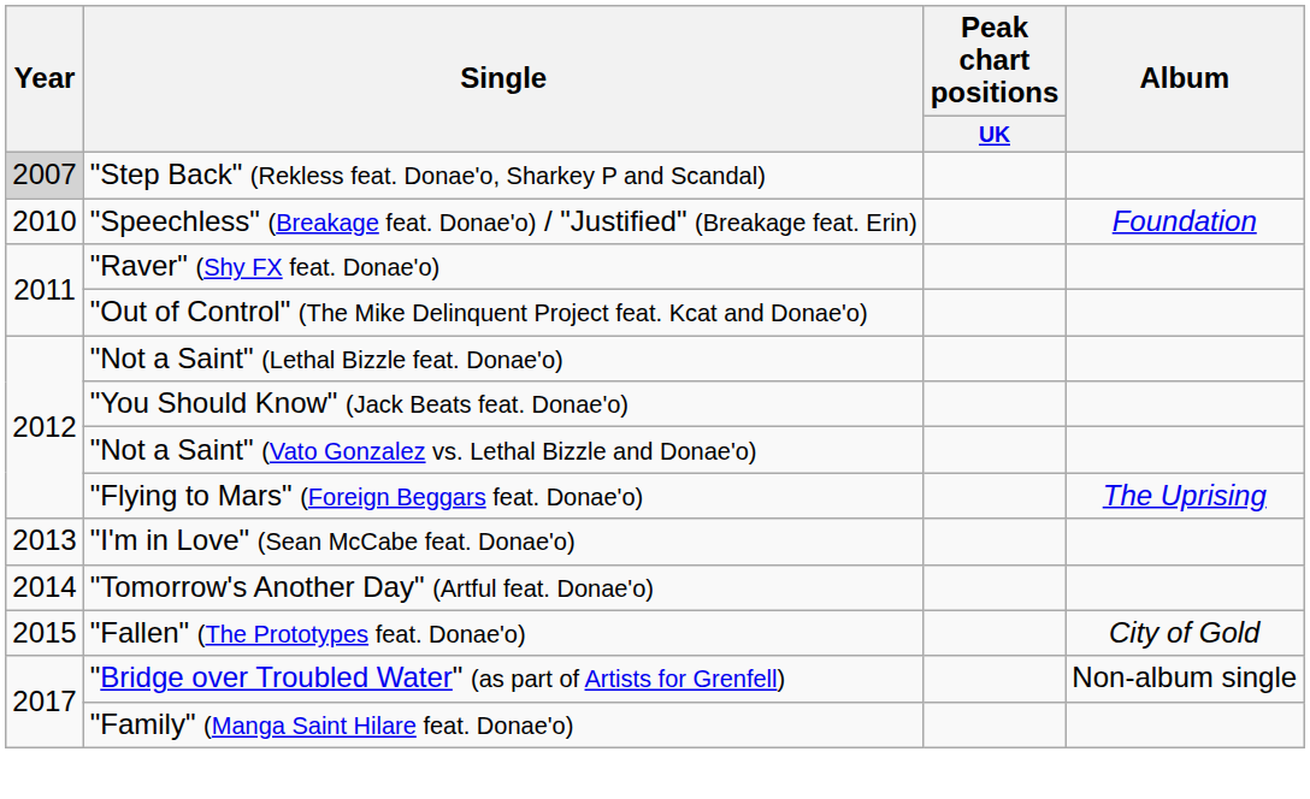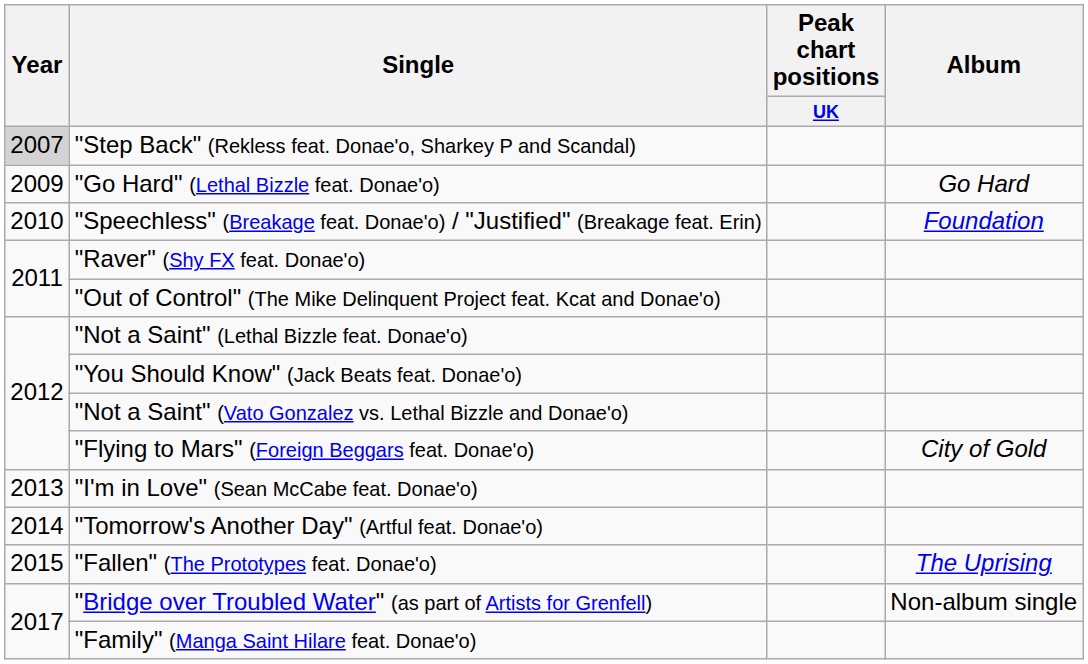+ row: 2009 | "Go Hard" (Lethal Bizzle feat. Donae'o) | Go Hard
"Flying to Mars" (Foreign Beggars feat. Donae'o) | Album: The Uprising -> City of Gold
"Fallen" (The Prototypes feat. Donae'o) | Album: City of Gold -> The Uprising
